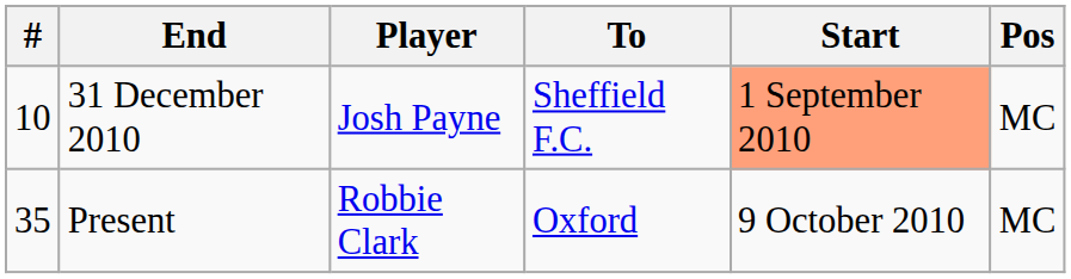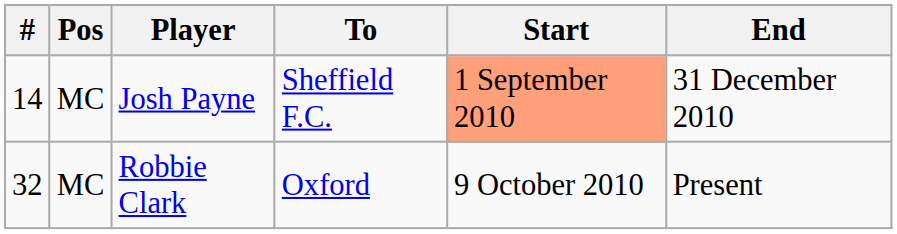columns swapped: Pos <-> End
Josh Payne | #: 10 -> 14
Robbie Clark | #: 35 -> 32
